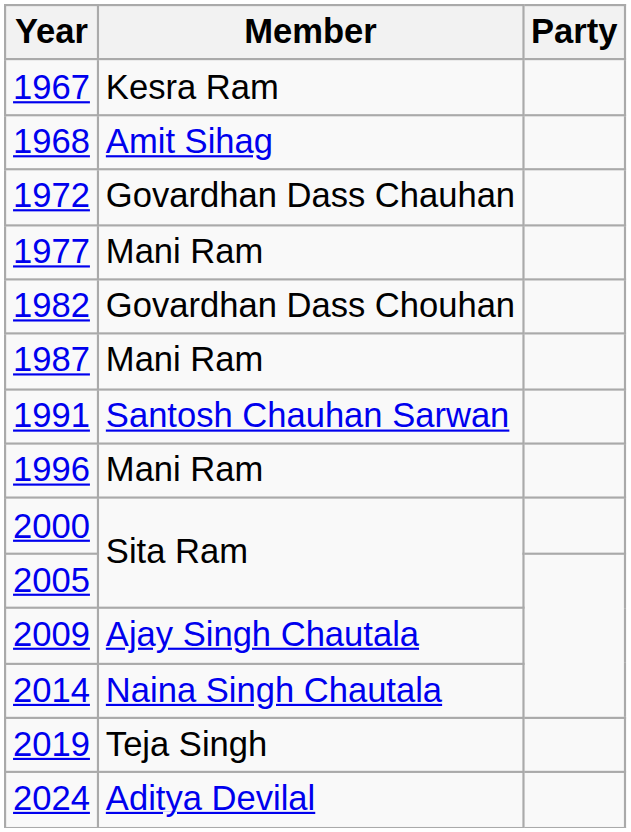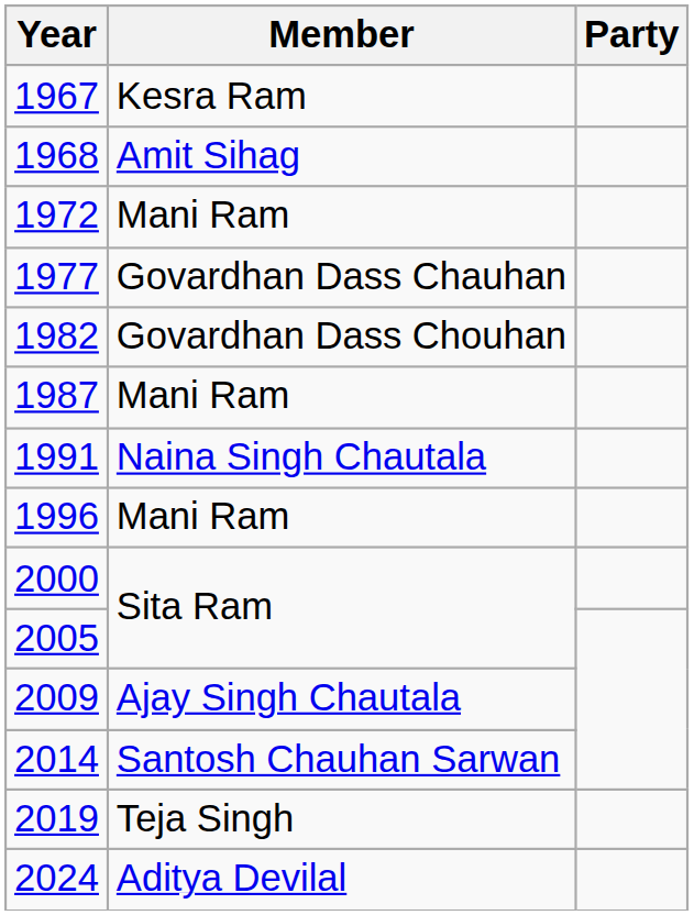1972 | Member: Govardhan Dass Chauhan -> Mani Ram
1977 | Member: Mani Ram -> Govardhan Dass Chauhan
1991 | Member: Santosh Chauhan Sarwan -> Naina Singh Chautala
2014 | Member: Naina Singh Chautala -> Santosh Chauhan Sarwan
